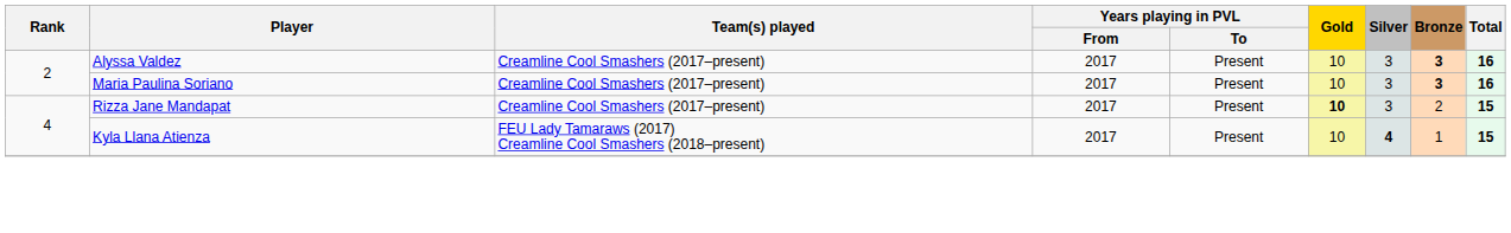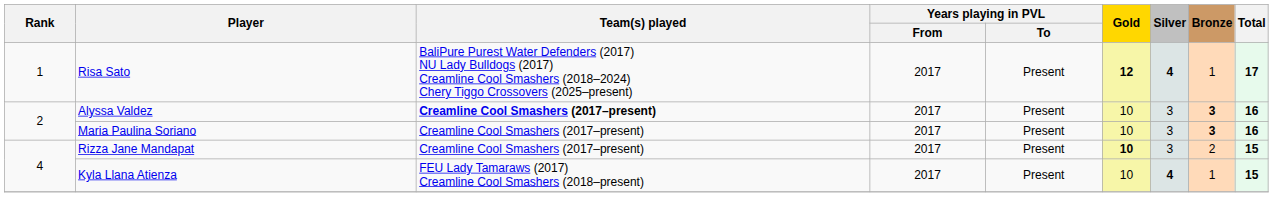+ row: 1 | Risa Sato | BaliPure Purest Water Defenders (2017) NU Lady Bulldogs (2017) Creamline Cool Smashers (2018–2024) Chery Tiggo Crossovers (2025–present) | 2017 | Present | 12 | 4 | 1 | 17
Alyssa Valdez | Team(s) played: normal -> bold
